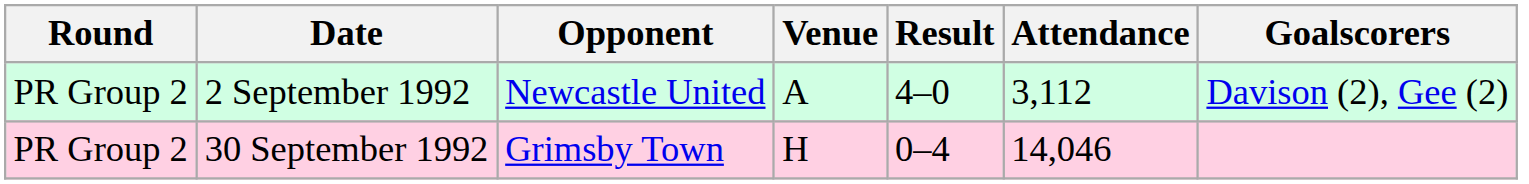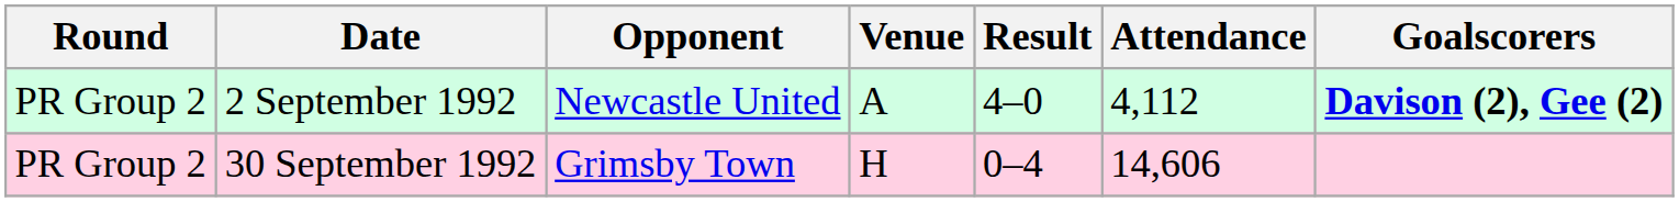2 September 1992 | Attendance: 3,112 -> 4,112
2 September 1992 | Goalscorers: normal -> bold
30 September 1992 | Attendance: 14,046 -> 14,606
